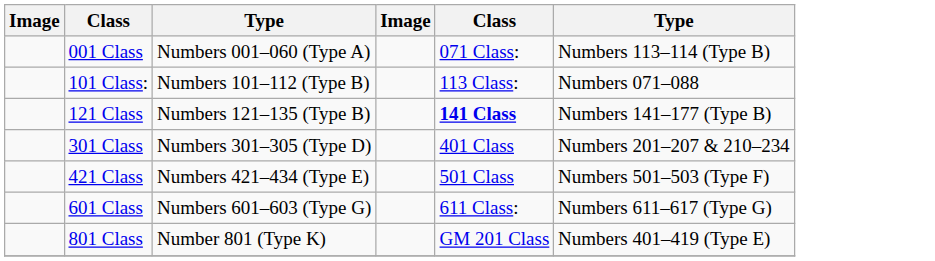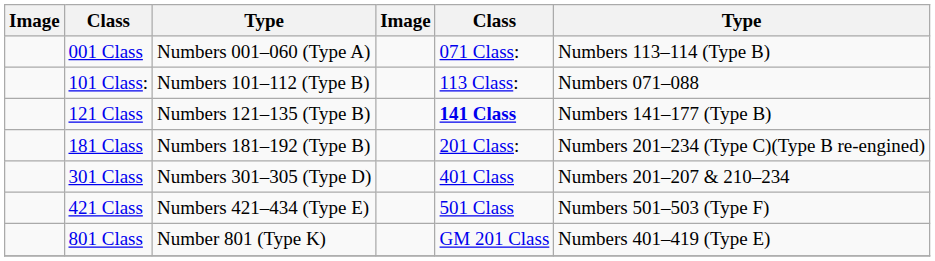+ row: 181 Class | Numbers 181–192 (Type B) | 201 Class: | Numbers 201–234 (Type C)(Type B re-engined)
- row: 601 Class | Numbers 601–603 (Type G) | 611 Class: | Numbers 611–617 (Type G)
